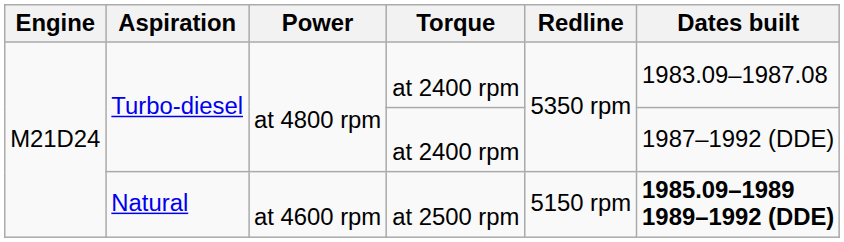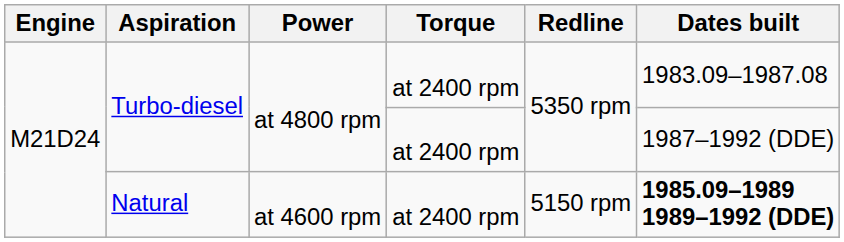Natural | Torque: at 2500 rpm -> at 2400 rpm
